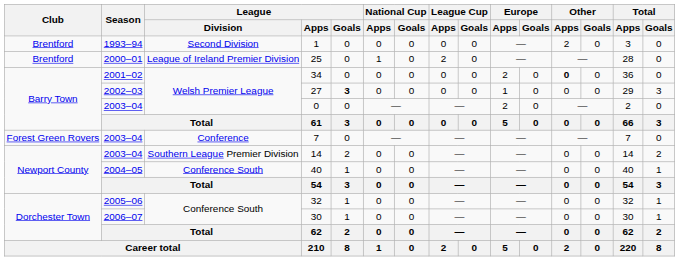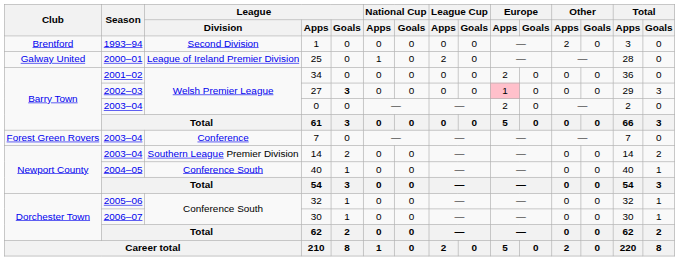25 | Club: Brentford -> Galway United
34 | Other / Apps: bold -> normal
27 | Europe / Apps: no background -> pink background
